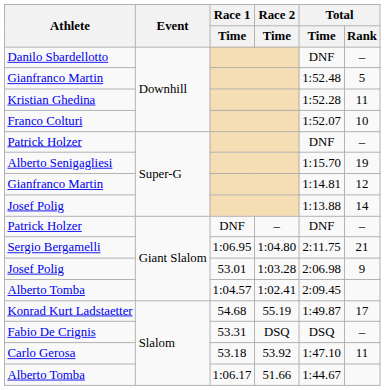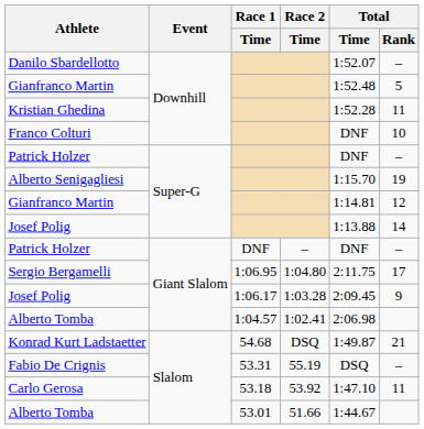Danilo Sbardellotto | Total / Time: DNF -> 1:52.07
Franco Colturi | Total / Time: 1:52.07 -> DNF
Sergio Bergamelli | Total / Rank: 21 -> 17
Josef Polig / Giant Slalom | Race 1 / Time: 53.01 -> 1:06.17
Josef Polig / Giant Slalom | Total / Time: 2:06.98 -> 2:09.45
Alberto Tomba / Giant Slalom | Total / Time: 2:09.45 -> 2:06.98
Konrad Kurt Ladstaetter | Race 2 / Time: 55.19 -> DSQ
Konrad Kurt Ladstaetter | Total / Rank: 17 -> 21
Fabio De Crignis | Race 2 / Time: DSQ -> 55.19
Alberto Tomba / Slalom | Race 1 / Time: 1:06.17 -> 53.01
